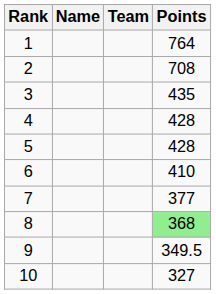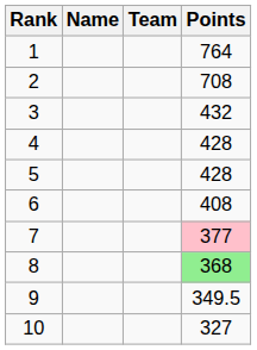3 | Points: 435 -> 432
6 | Points: 410 -> 408
7 | Points: no background -> pink background
